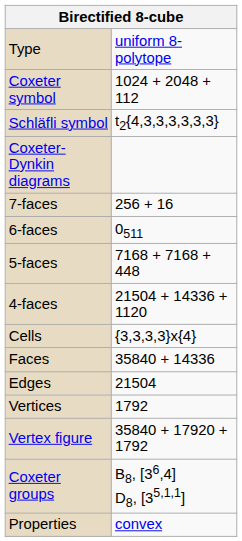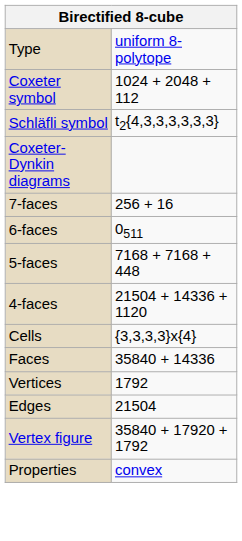rows swapped: Edges <-> Vertices
- row: Coxeter groups | B8, [36,4] D8, [35,1,1]
